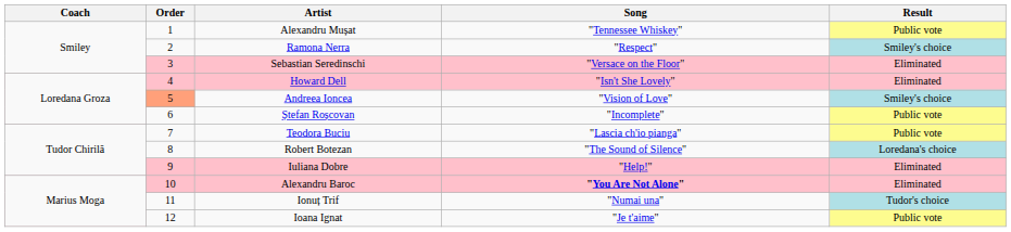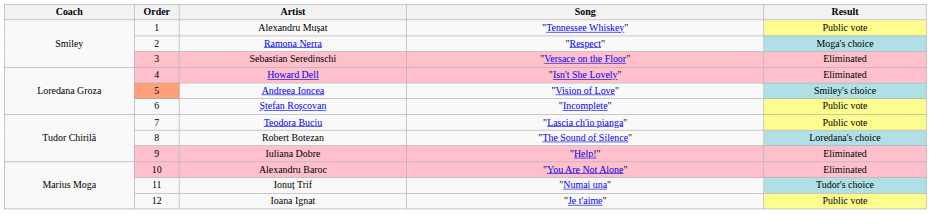Ramona Nerra | Result: Smiley's choice -> Moga's choice
Alexandru Baroc | Song: bold -> normal
